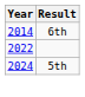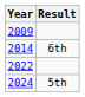+ row: 2009
